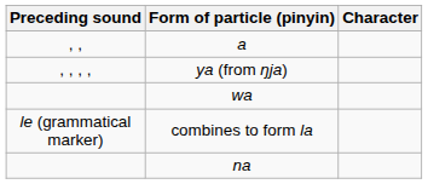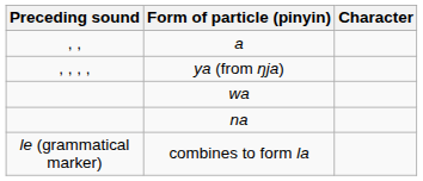rows swapped: na <-> combines to form la
